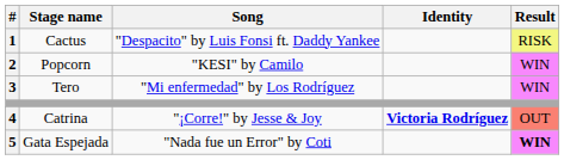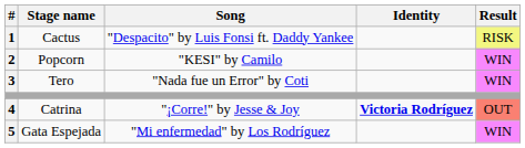Tero | Song: "Mi enfermedad" by Los Rodríguez -> "Nada fue un Error" by Coti
Gata Espejada | Song: "Nada fue un Error" by Coti -> "Mi enfermedad" by Los Rodríguez
Gata Espejada | Result: bold -> normal
